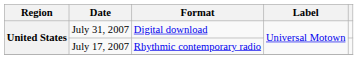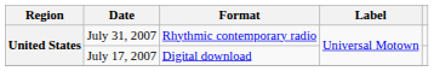July 31, 2007 | Format: Digital download -> Rhythmic contemporary radio
July 17, 2007 | Format: Rhythmic contemporary radio -> Digital download
